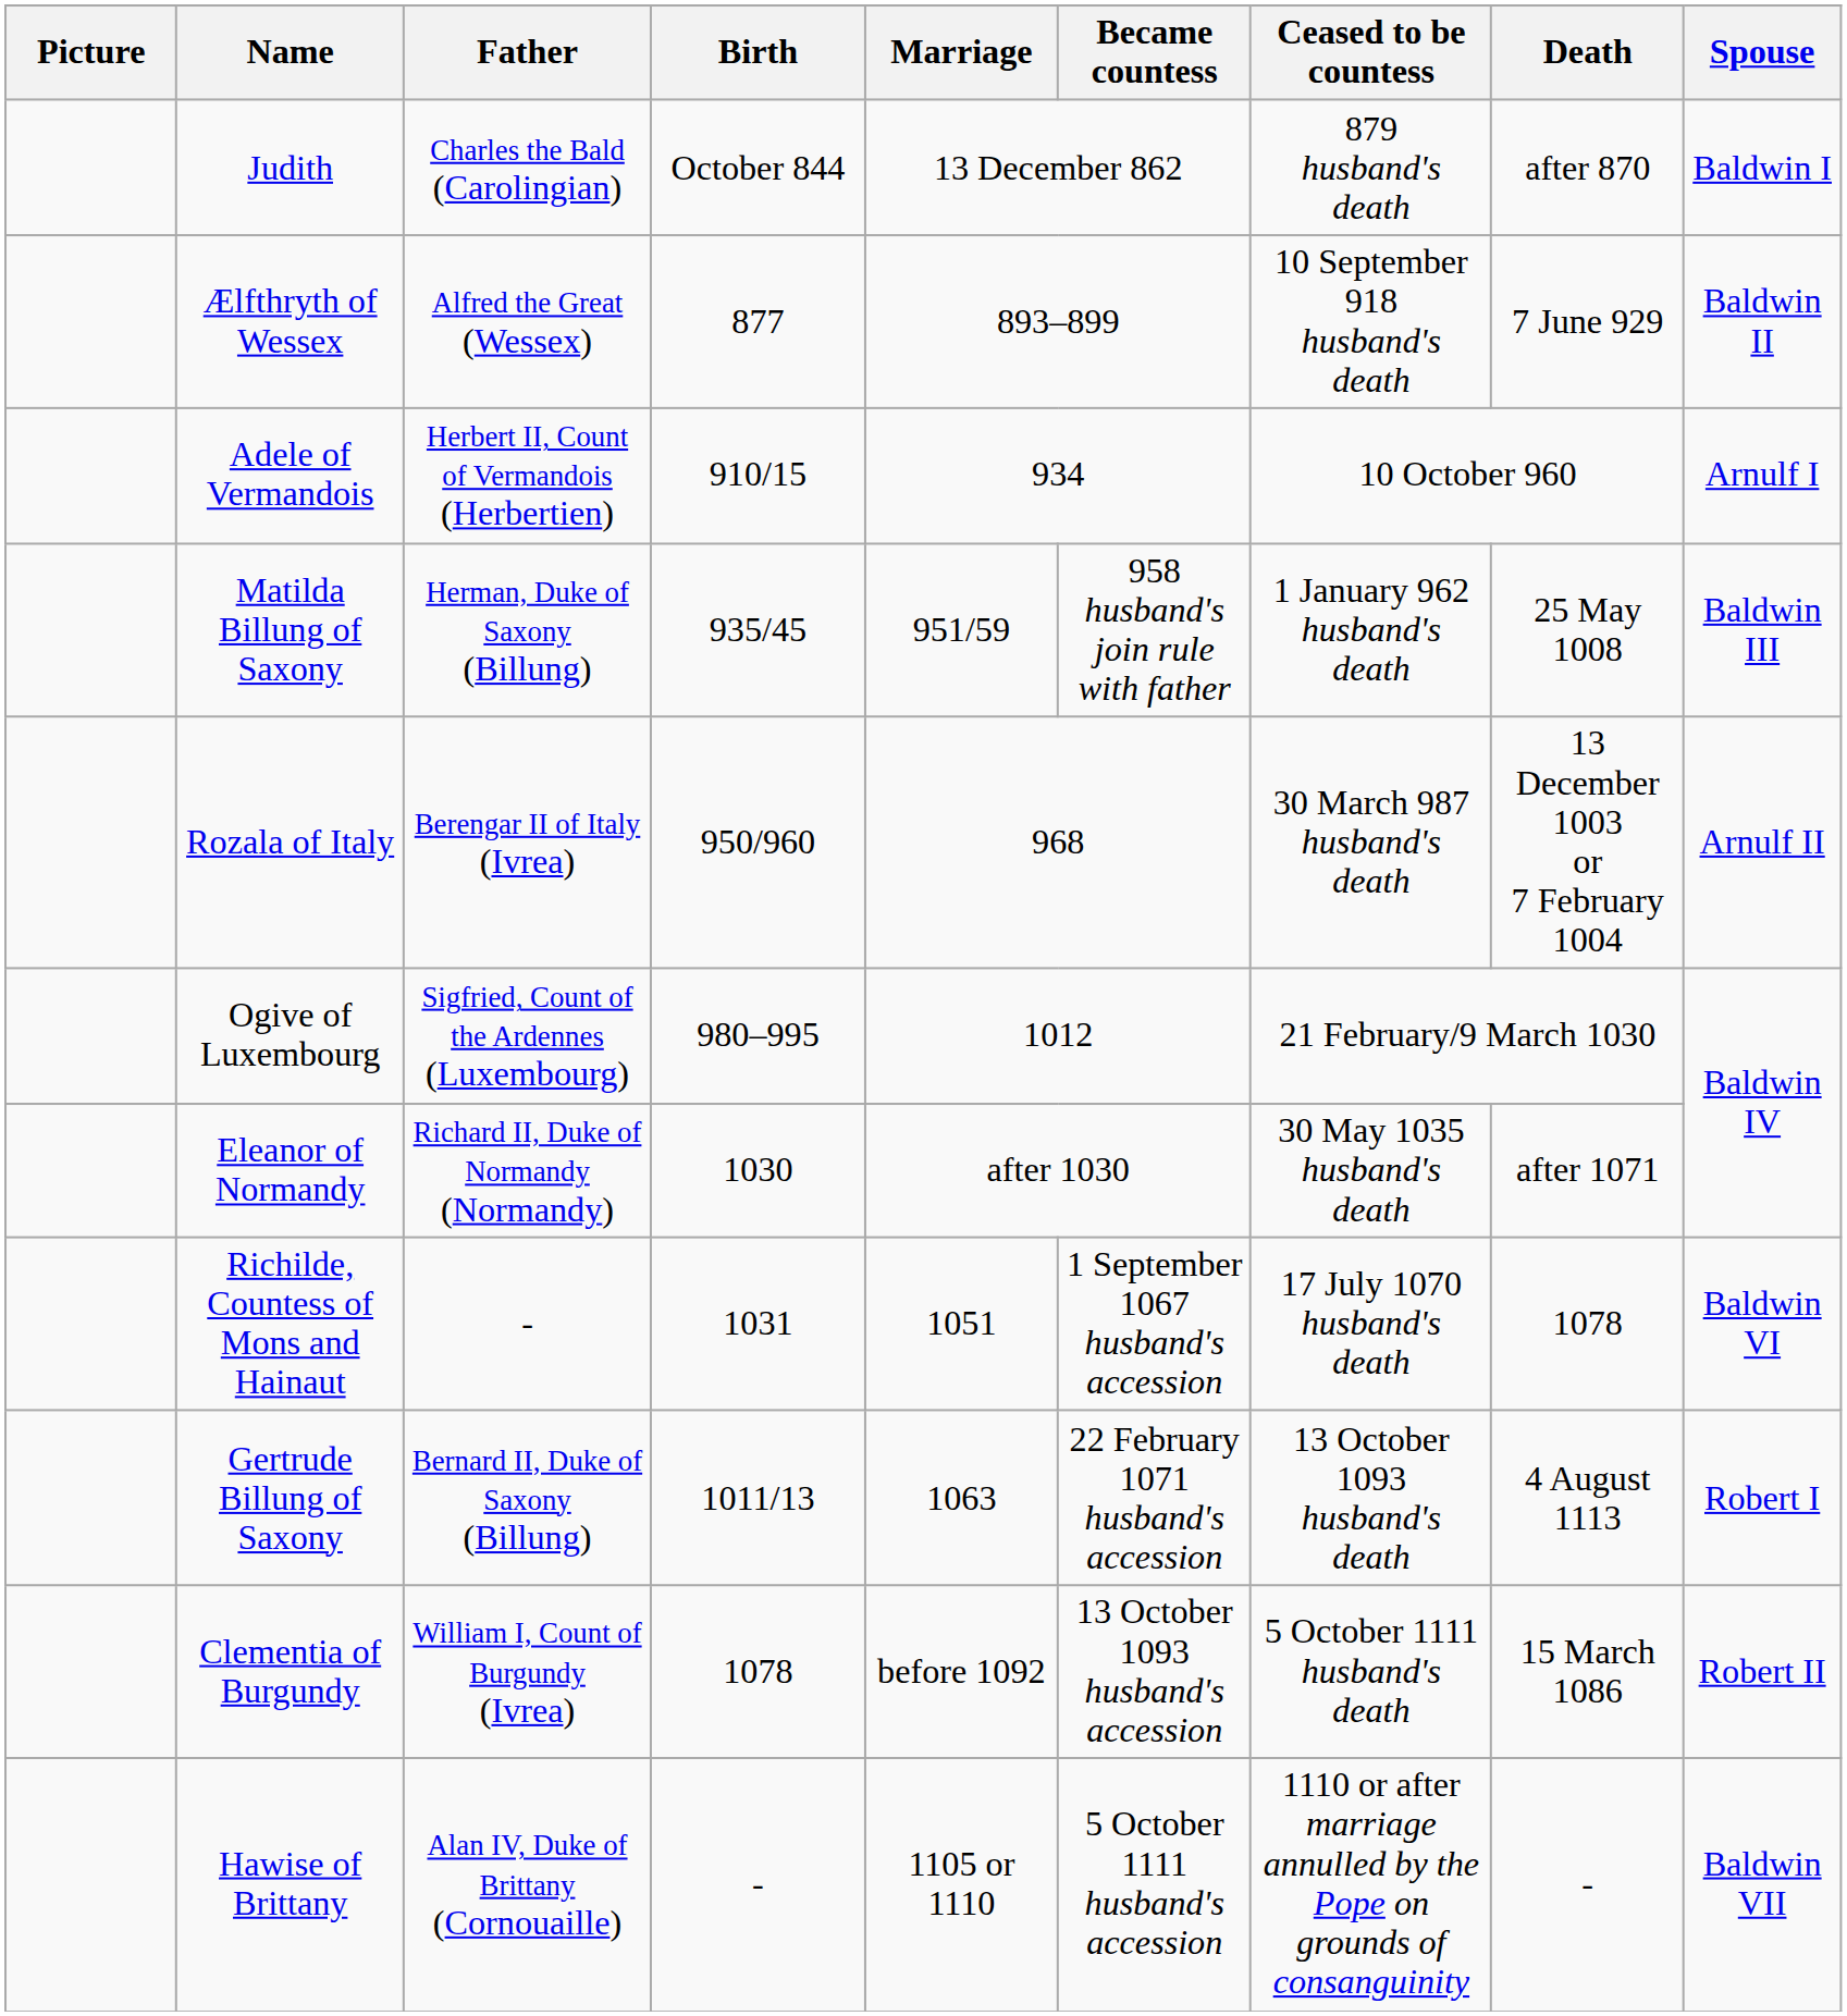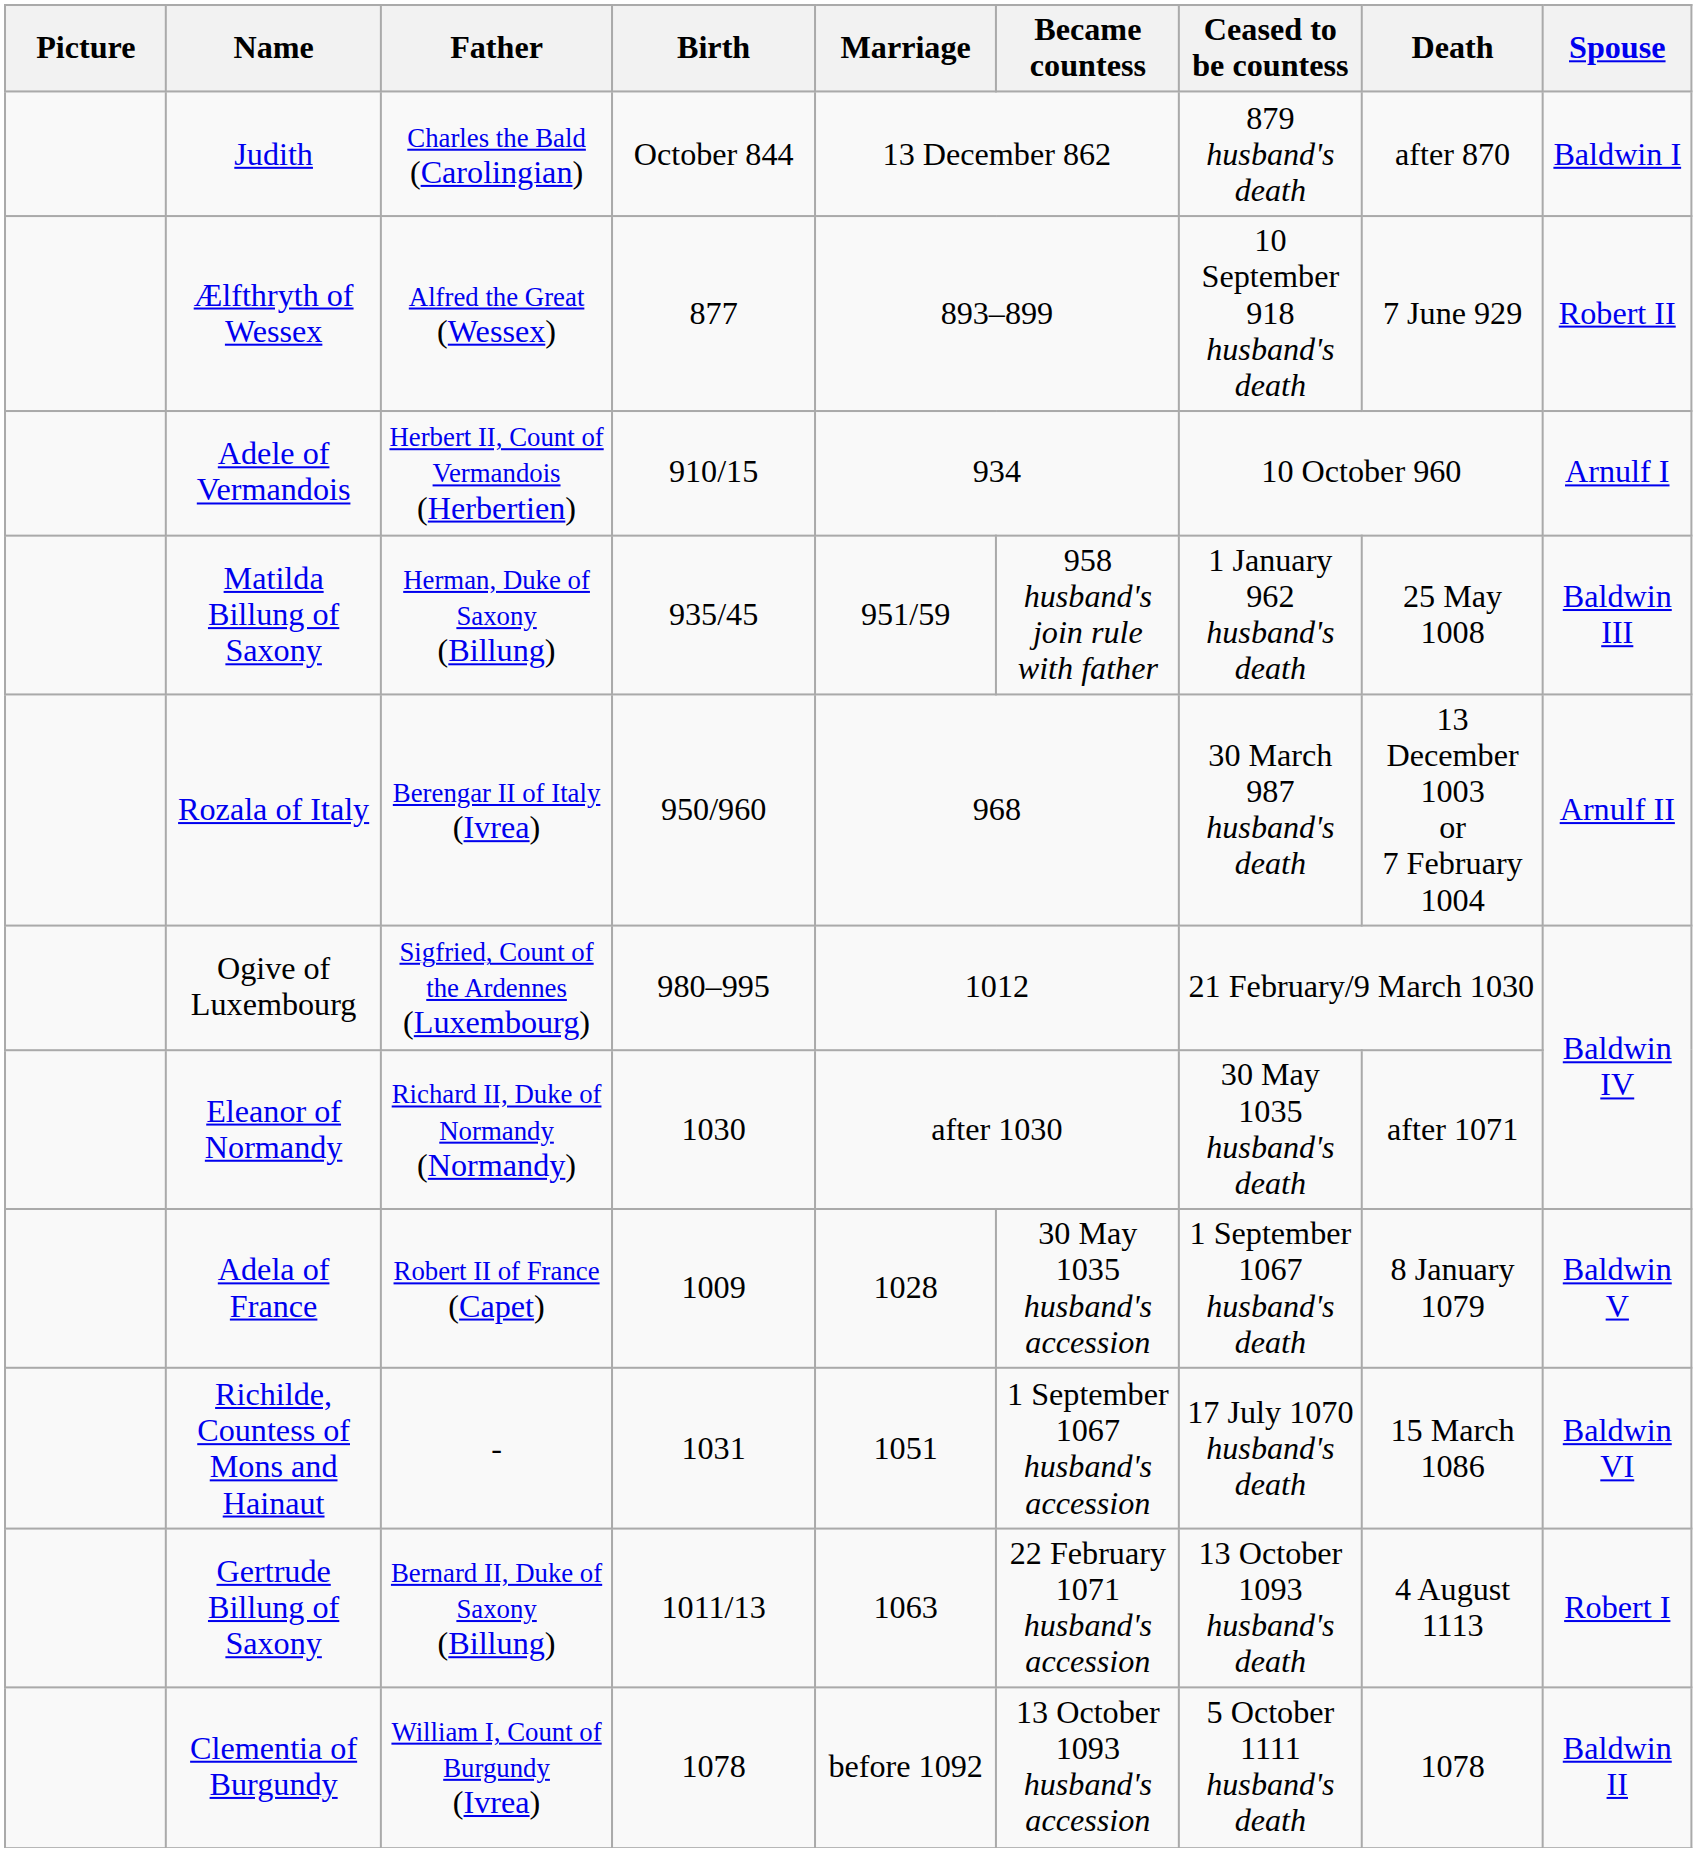Ælfthryth of Wessex | Spouse: Baldwin II -> Robert II
+ row: Adela of France | Robert II of France (Capet) | 1009 | 1028 | 30 May 1035 husband's accession | 1 September 1067 husband's death | 8 January 1079 | Baldwin V
Richilde, Countess of Mons and Hainaut | Death: 1078 -> 15 March 1086
Clementia of Burgundy | Death: 15 March 1086 -> 1078
Clementia of Burgundy | Spouse: Robert II -> Baldwin II
- row: Hawise of Brittany | Alan IV, Duke of Brittany (Cornouaille) | - | 1105 or 1110 | 5 October 1111 husband's accession | 1110 or after marriage annulled by the Pope on grounds of consanguinity | - | Baldwin VII
